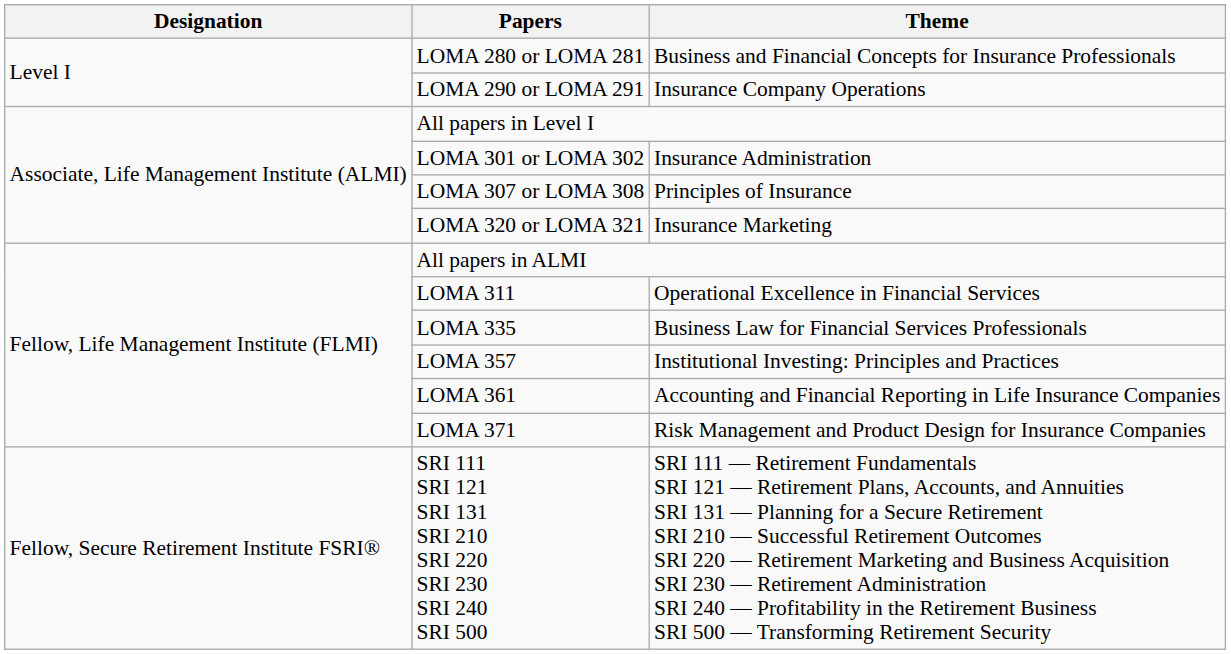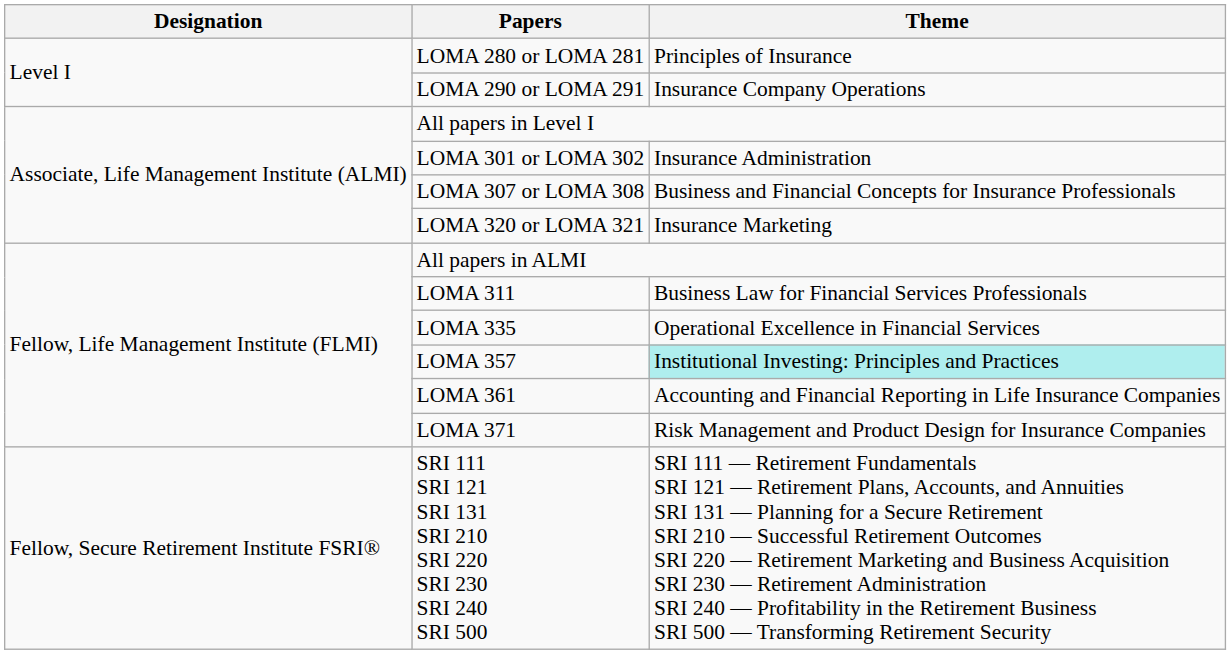LOMA 280 or LOMA 281 | Theme: Business and Financial Concepts for Insurance Professionals -> Principles of Insurance
LOMA 307 or LOMA 308 | Theme: Principles of Insurance -> Business and Financial Concepts for Insurance Professionals
LOMA 311 | Theme: Operational Excellence in Financial Services -> Business Law for Financial Services Professionals
LOMA 335 | Theme: Business Law for Financial Services Professionals -> Operational Excellence in Financial Services
LOMA 357 | Theme: no background -> paleturquoise background
